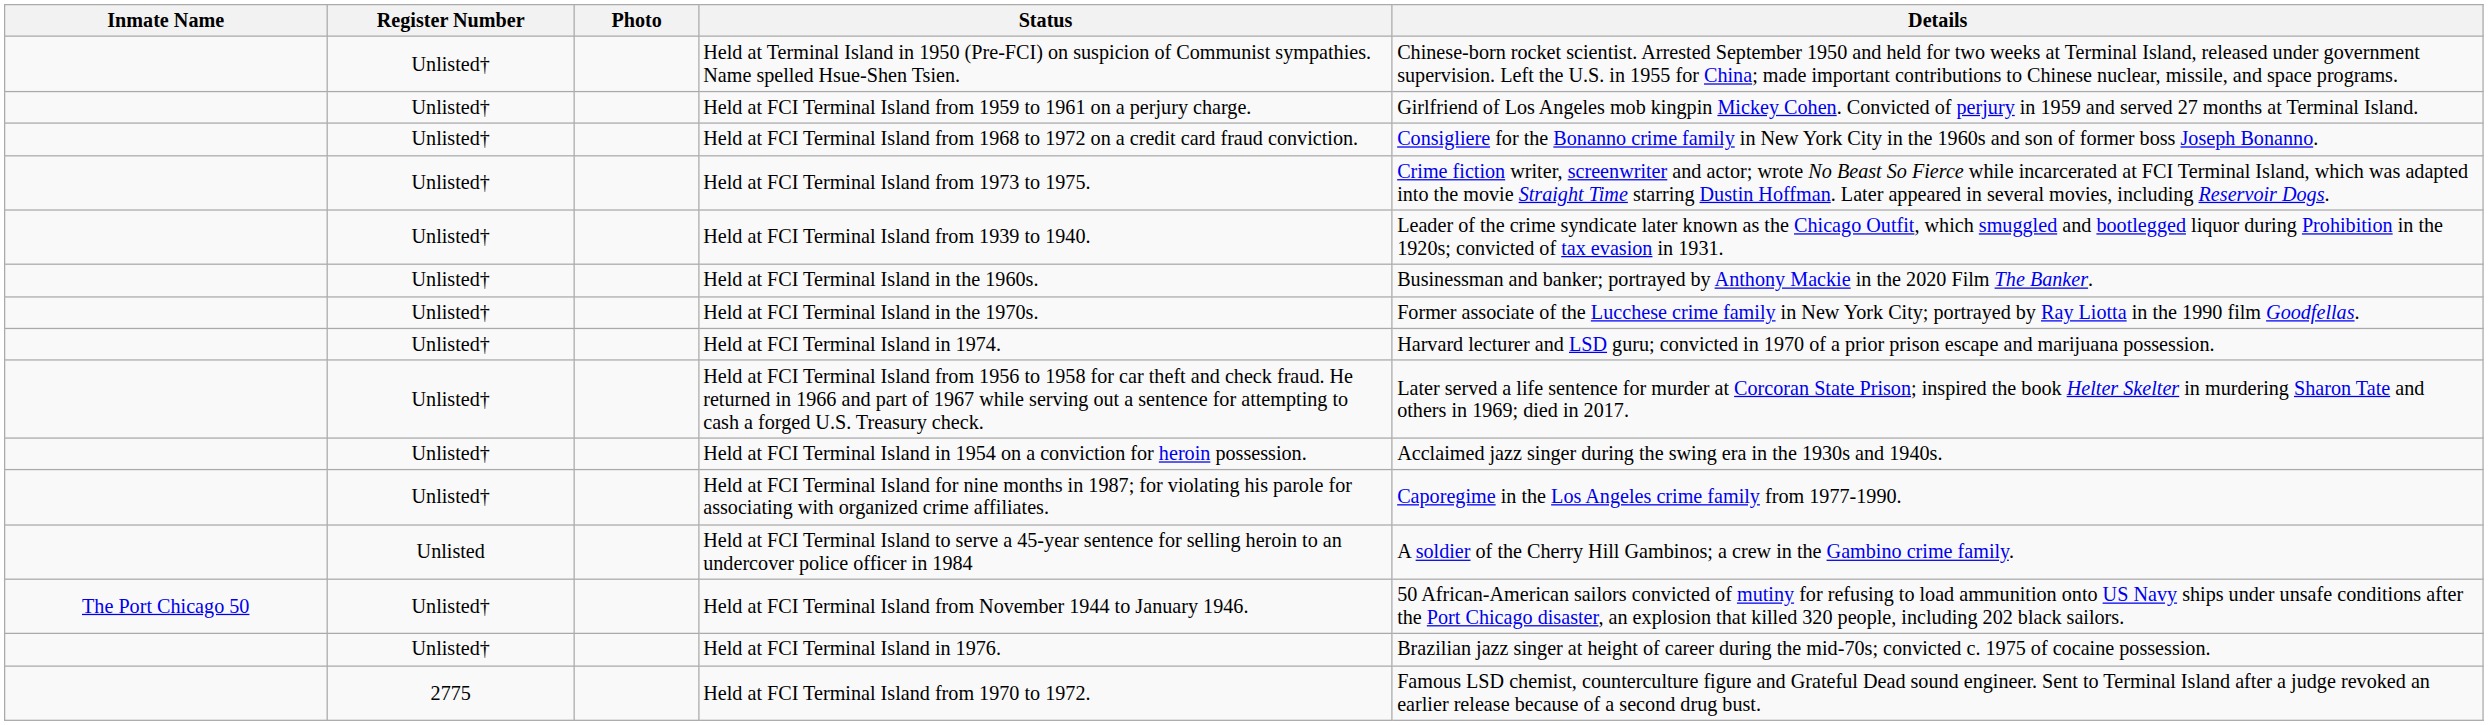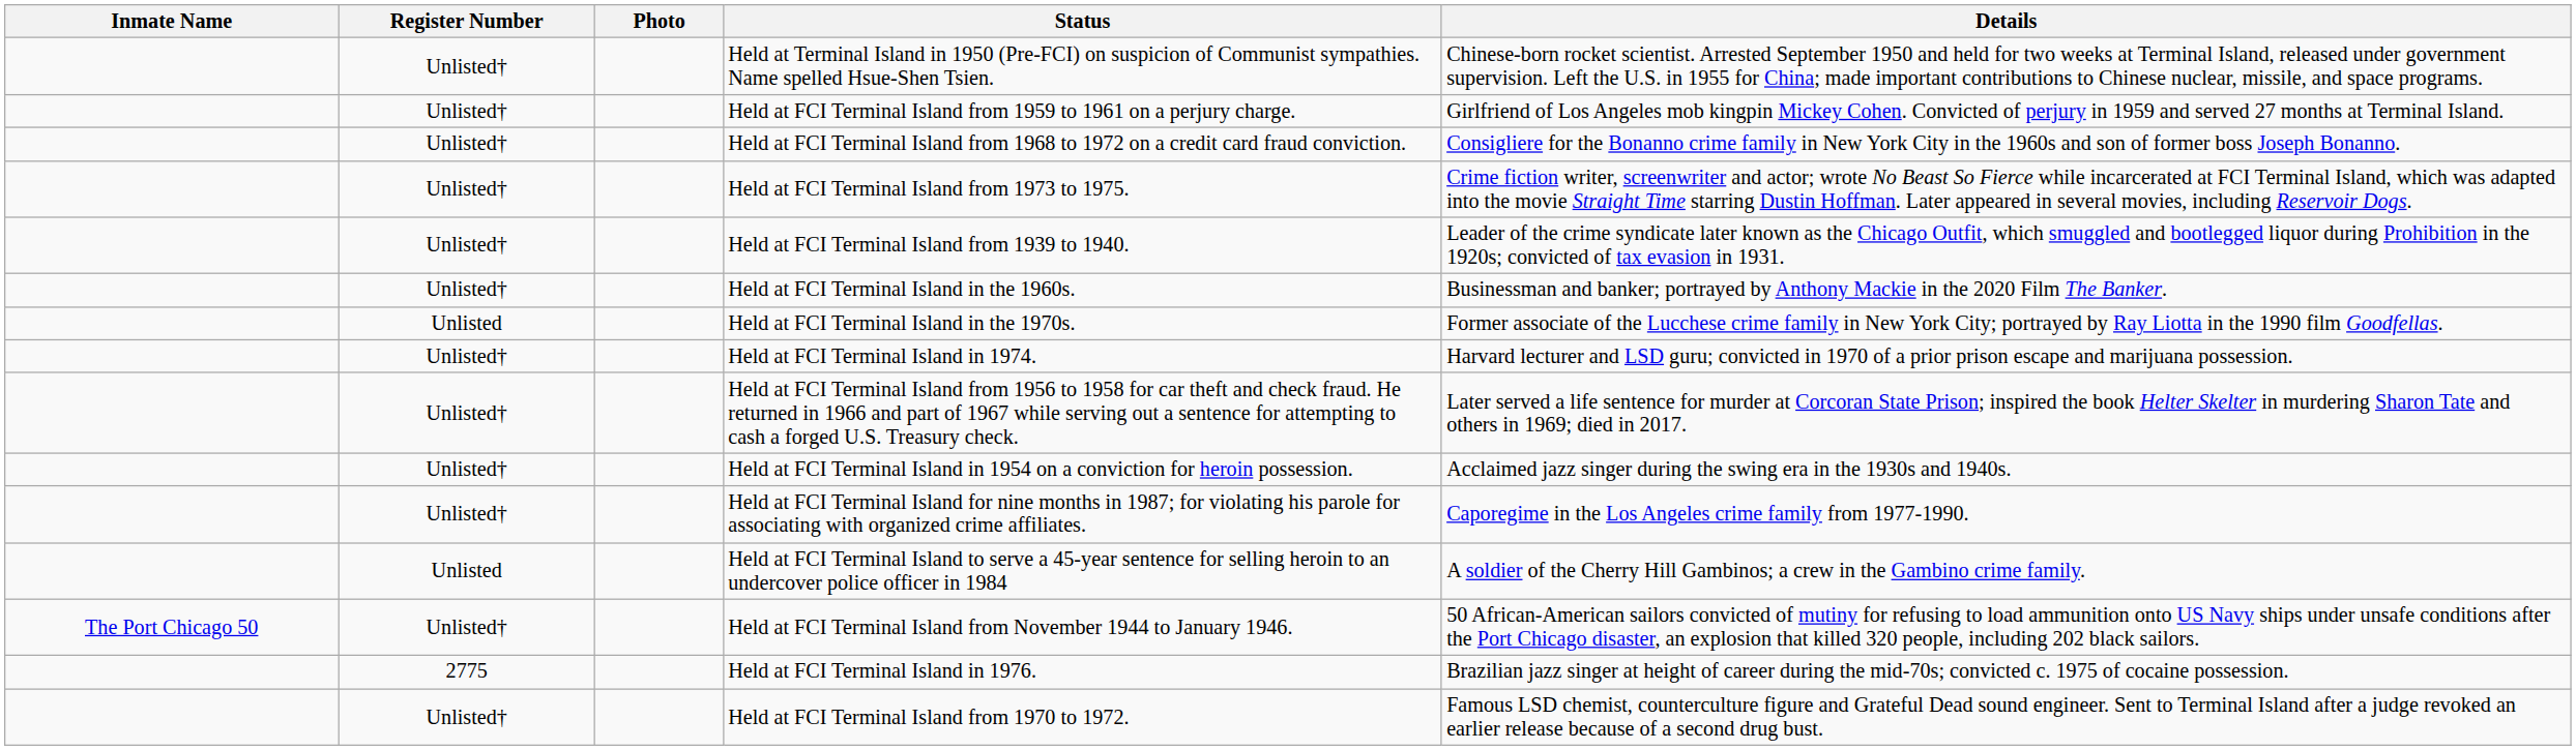Held at FCI Terminal Island in the 1970s. | Register Number: Unlisted† -> Unlisted
Held at FCI Terminal Island in 1976. | Register Number: Unlisted† -> 2775
Held at FCI Terminal Island from 1970 to 1972. | Register Number: 2775 -> Unlisted†
